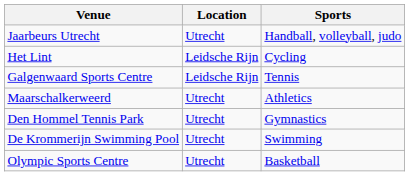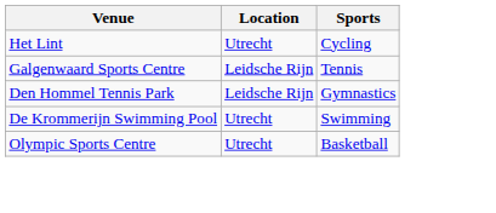- row: Jaarbeurs Utrecht | Utrecht | Handball, volleyball, judo
Het Lint | Location: Leidsche Rijn -> Utrecht
- row: Maarschalkerweerd | Utrecht | Athletics
Den Hommel Tennis Park | Location: Utrecht -> Leidsche Rijn
